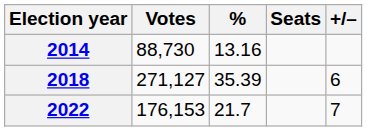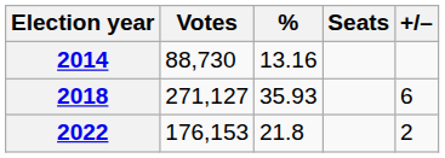2018 | %: 35.39 -> 35.93
2022 | %: 21.7 -> 21.8
2022 | +/–: 7 -> 2
